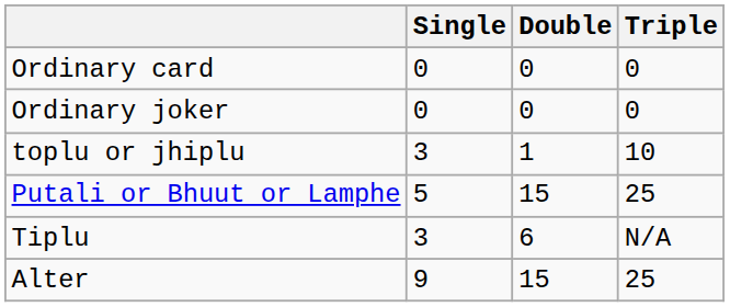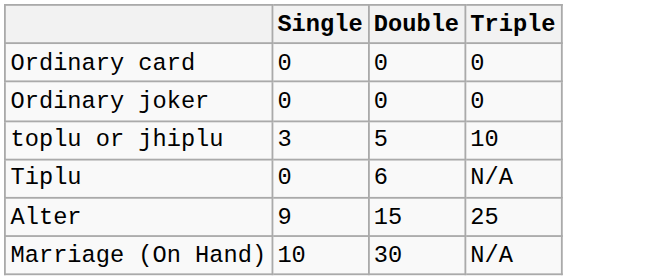toplu or jhiplu | Double: 1 -> 5
- row: Putali or Bhuut or Lamphe | 5 | 15 | 25
Tiplu | Single: 3 -> 0
+ row: Marriage (On Hand) | 10 | 30 | N/A
